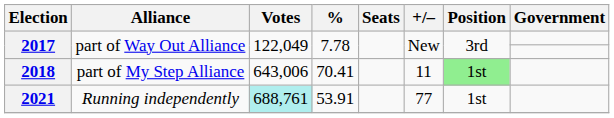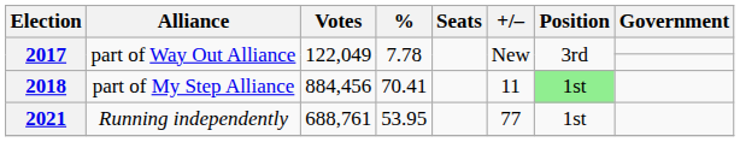2018 | Votes: 643,006 -> 884,456
2021 | Votes: paleturquoise background -> no background
2021 | %: 53.91 -> 53.95
